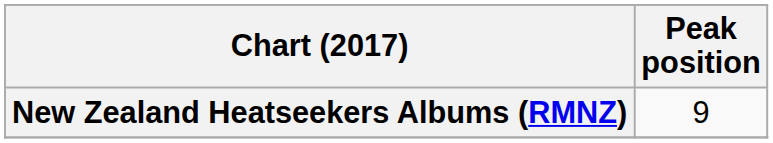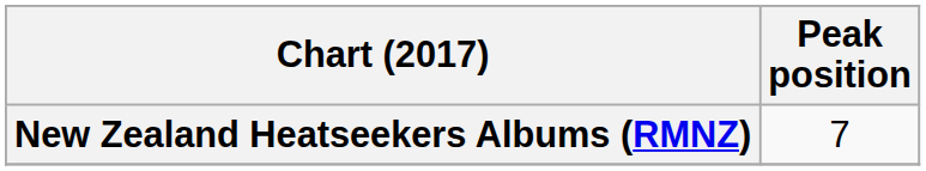New Zealand Heatseekers Albums (RMNZ) | Peak position: 9 -> 7
